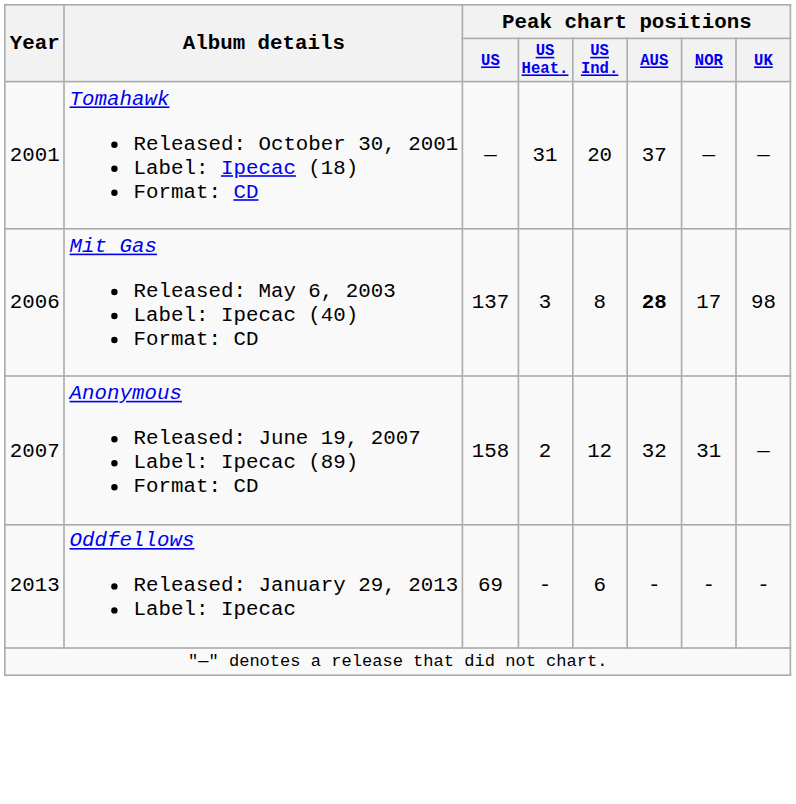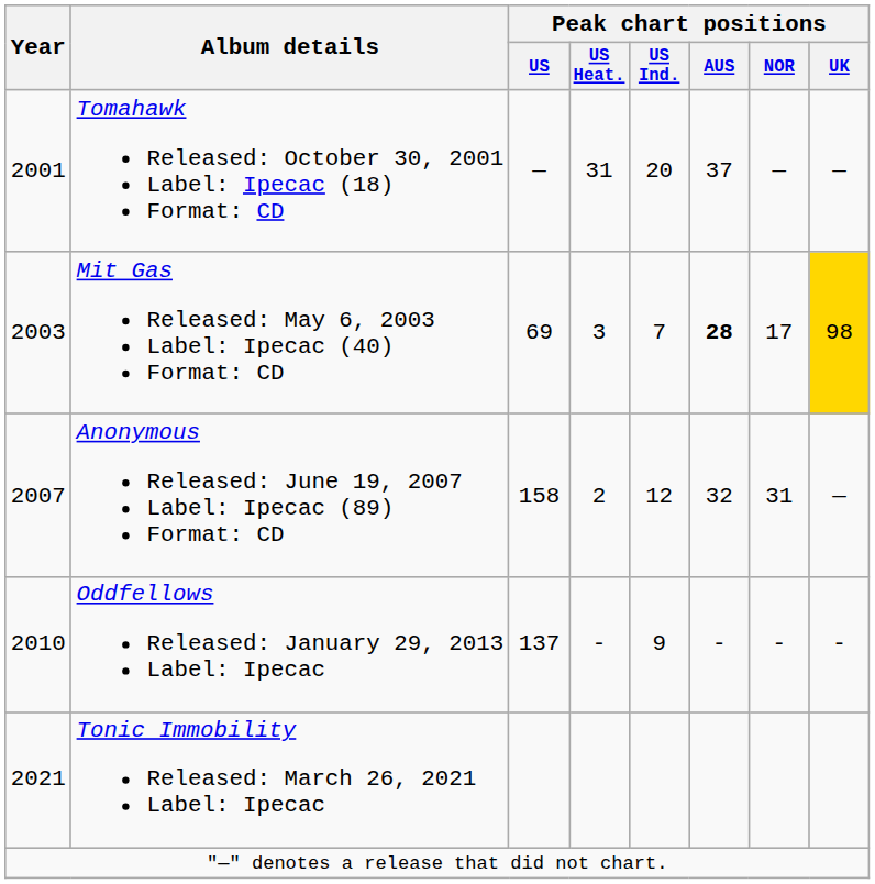Mit Gas Released: May 6, 2003 Label: Ipecac (40) Format: CD | Year: 2006 -> 2003
Mit Gas Released: May 6, 2003 Label: Ipecac (40) Format: CD | Peak chart positions / US: 137 -> 69
Mit Gas Released: May 6, 2003 Label: Ipecac (40) Format: CD | Peak chart positions / US Ind.: 8 -> 7
Mit Gas Released: May 6, 2003 Label: Ipecac (40) Format: CD | Peak chart positions / UK: no background -> gold background
Oddfellows Released: January 29, 2013 Label: Ipecac | Year: 2013 -> 2010
Oddfellows Released: January 29, 2013 Label: Ipecac | Peak chart positions / US: 69 -> 137
Oddfellows Released: January 29, 2013 Label: Ipecac | Peak chart positions / US Ind.: 6 -> 9
+ row: 2021 | Tonic Immobility Released: March 26, 2021 Label: Ipecac
